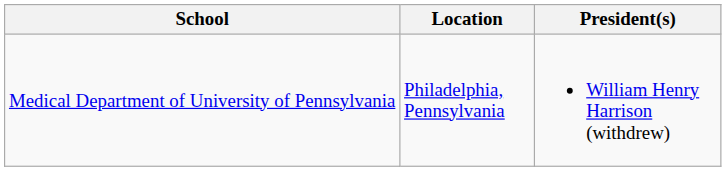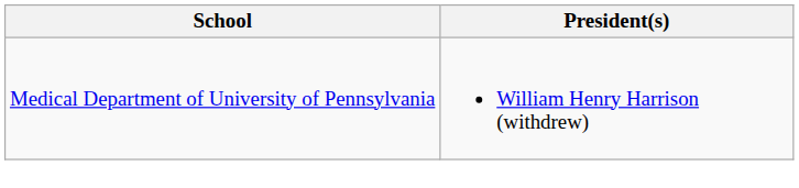- column: Location | Philadelphia, Pennsylvania
